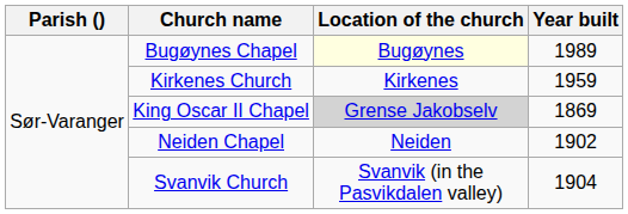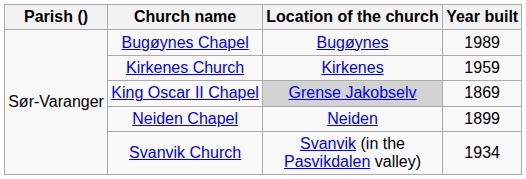Bugøynes Chapel | Location of the church: lightyellow background -> no background
Neiden Chapel | Year built: 1902 -> 1899
Svanvik Church | Year built: 1904 -> 1934
